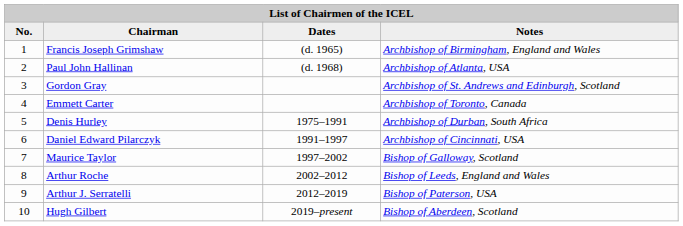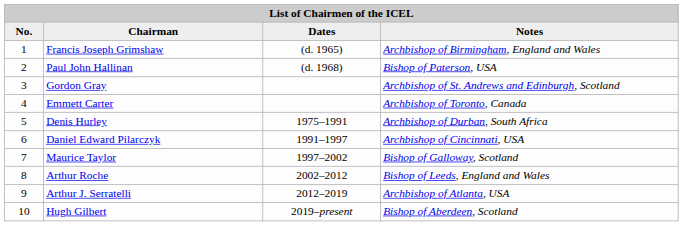Paul John Hallinan | Notes: Archbishop of Atlanta, USA -> Bishop of Paterson, USA
Arthur J. Serratelli | Notes: Bishop of Paterson, USA -> Archbishop of Atlanta, USA
